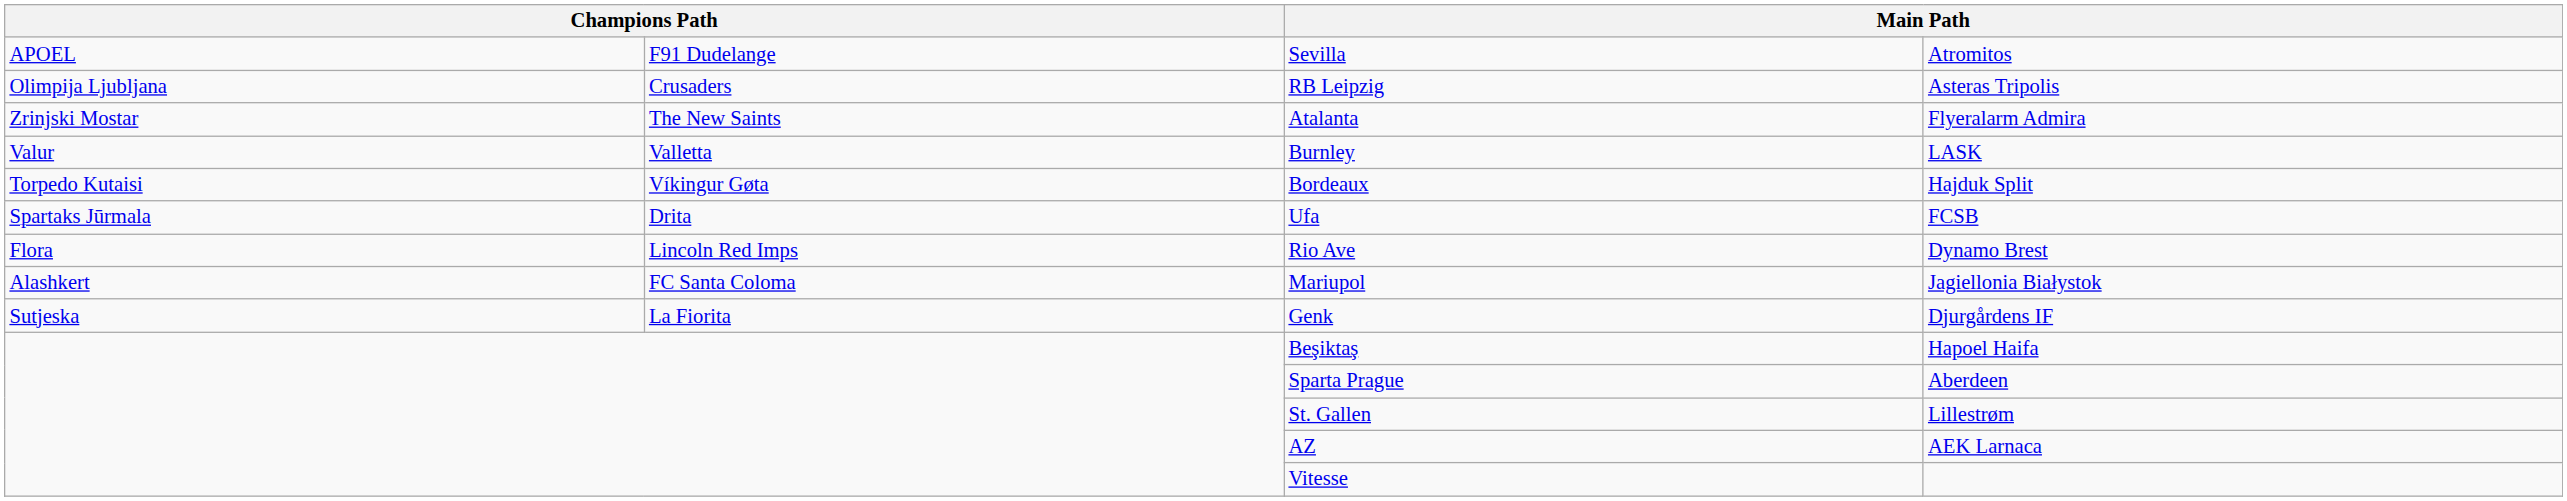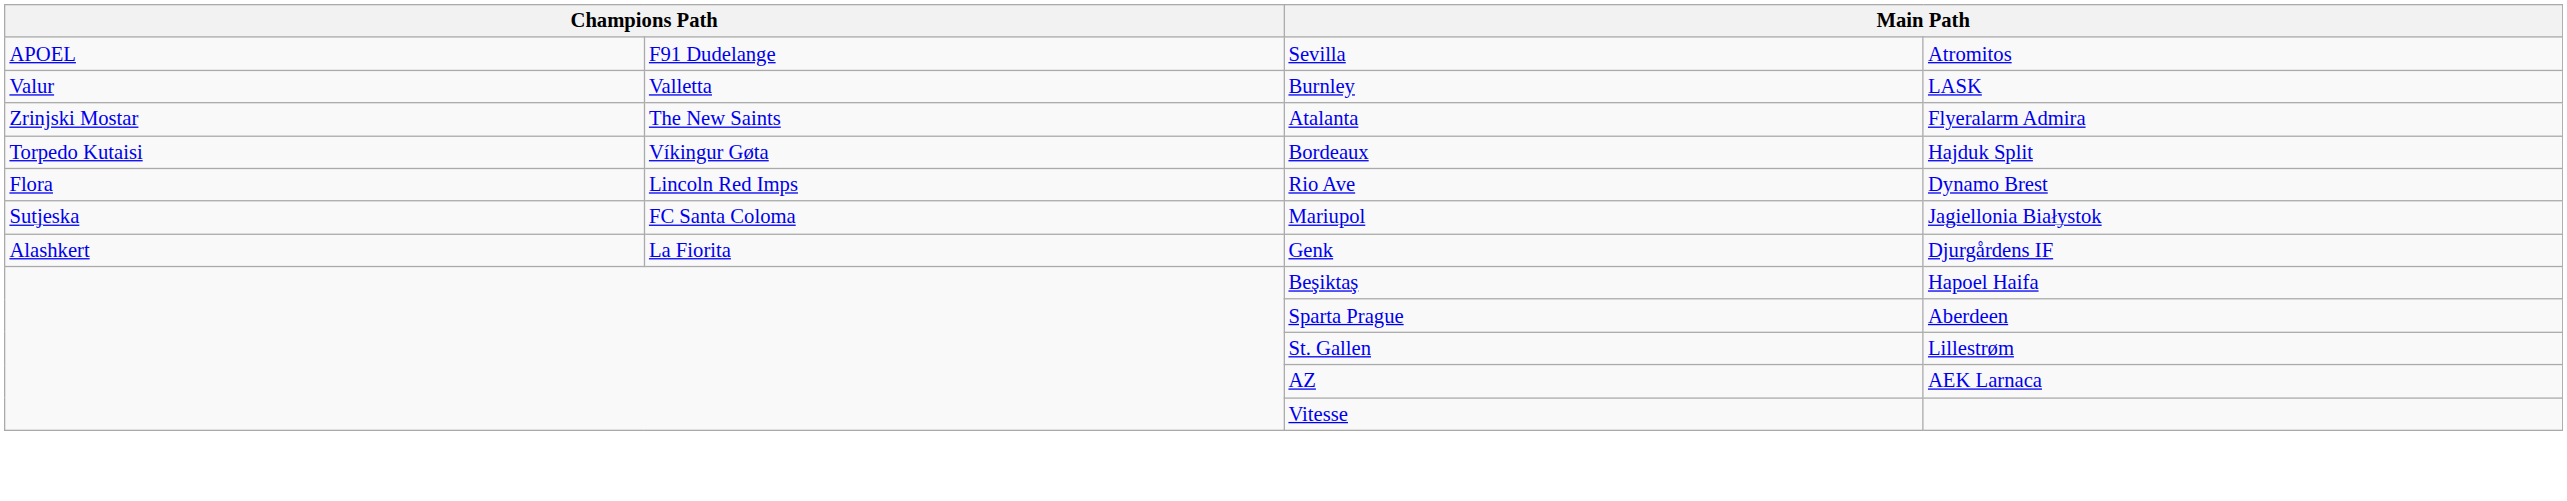- row: Olimpija Ljubljana | Crusaders | RB Leipzig | Asteras Tripolis
rows swapped: Burnley <-> Atalanta
- row: Spartaks Jūrmala | Drita | Ufa | FCSB
Mariupol | column 1: Alashkert -> Sutjeska
Genk | column 1: Sutjeska -> Alashkert
